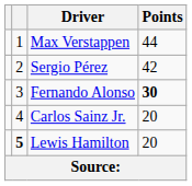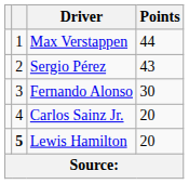Sergio Pérez | Points: 42 -> 43
Fernando Alonso | Points: bold -> normal
